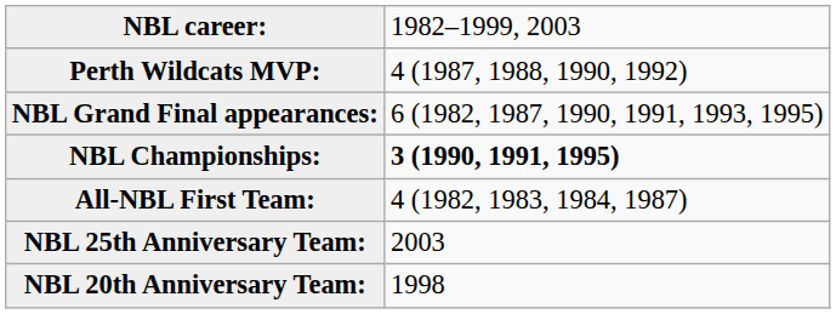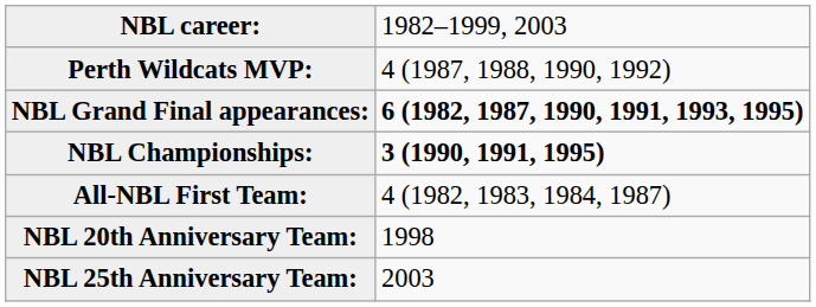NBL Grand Final appearances: | column 2: normal -> bold
rows swapped: NBL 20th Anniversary Team: <-> NBL 25th Anniversary Team:
